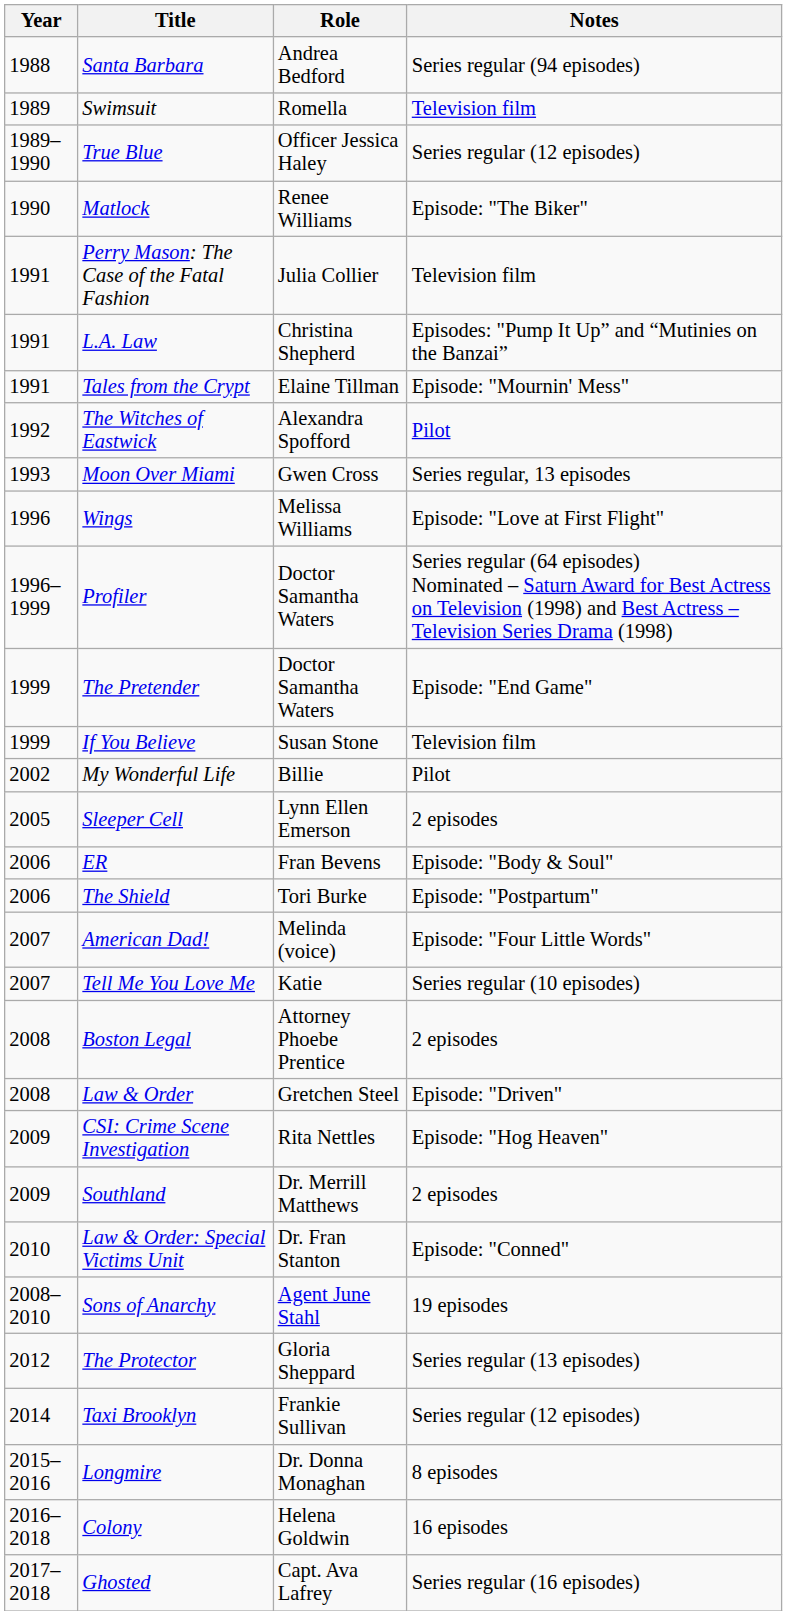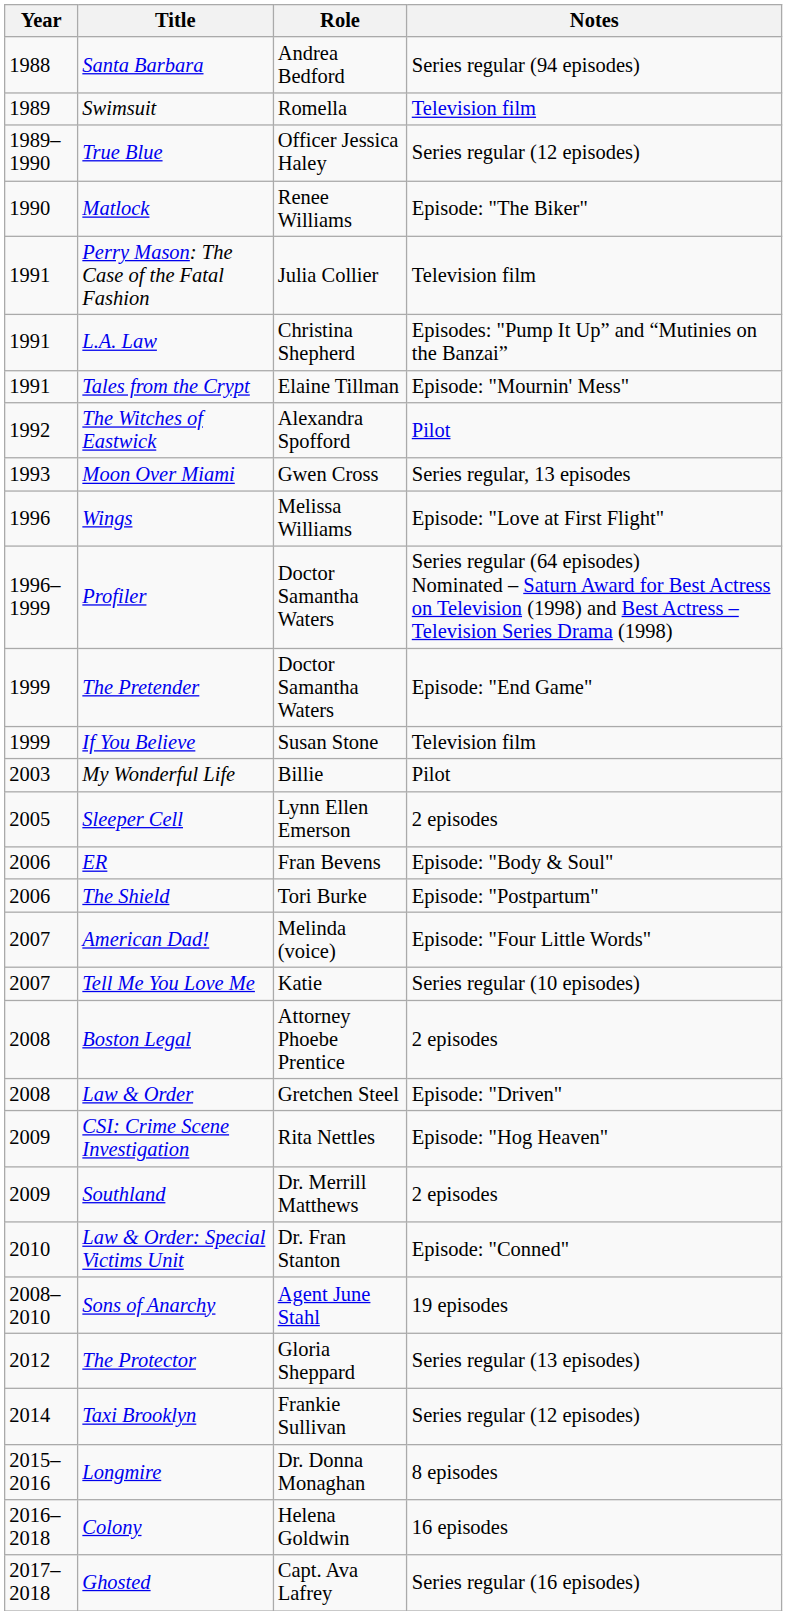My Wonderful Life | Year: 2002 -> 2003
